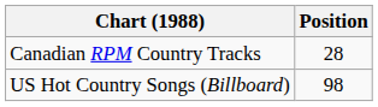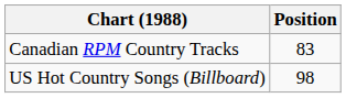Canadian RPM Country Tracks | Position: 28 -> 83
